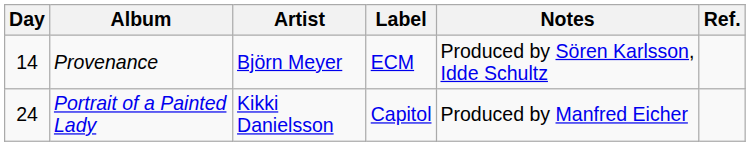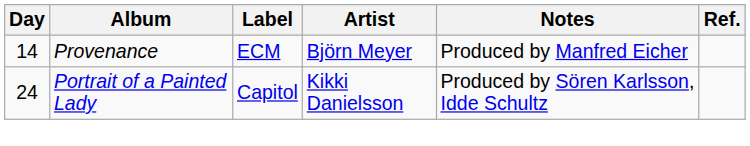columns swapped: Artist <-> Label
Provenance | Notes: Produced by Sören Karlsson, Idde Schultz -> Produced by Manfred Eicher
Portrait of a Painted Lady | Notes: Produced by Manfred Eicher -> Produced by Sören Karlsson, Idde Schultz
